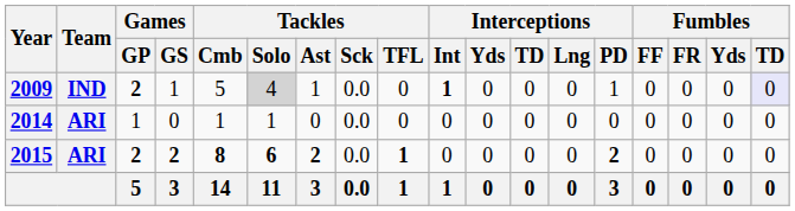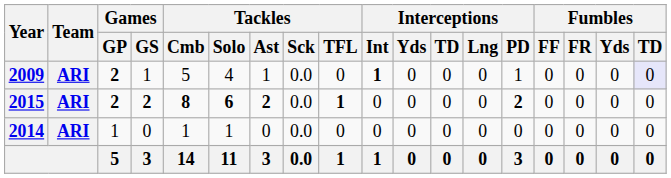2009 | Team: IND -> ARI
2009 | Tackles / Solo: lightgrey background -> no background
rows swapped: 2014 <-> 2015
